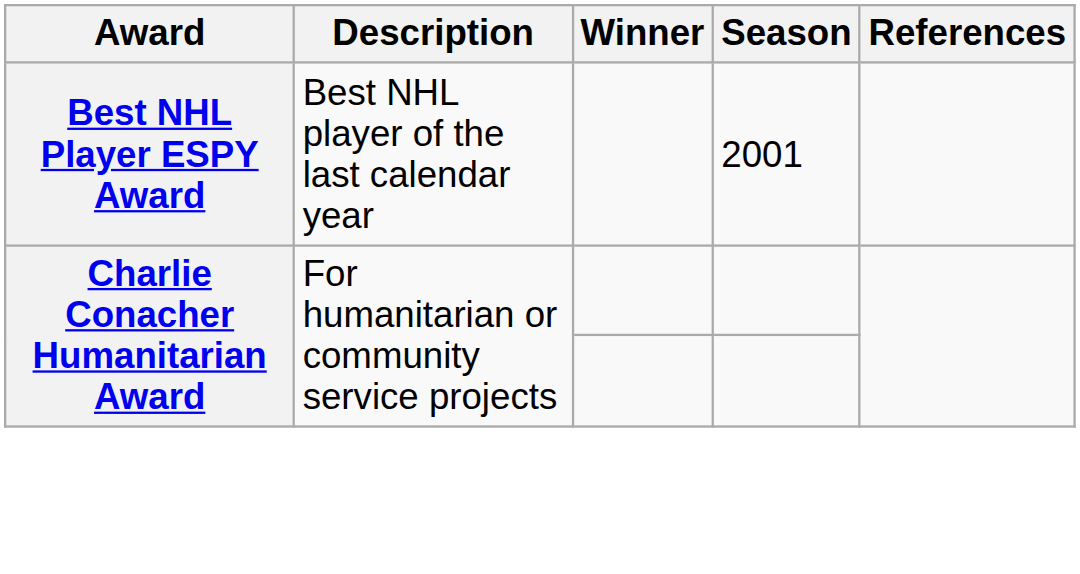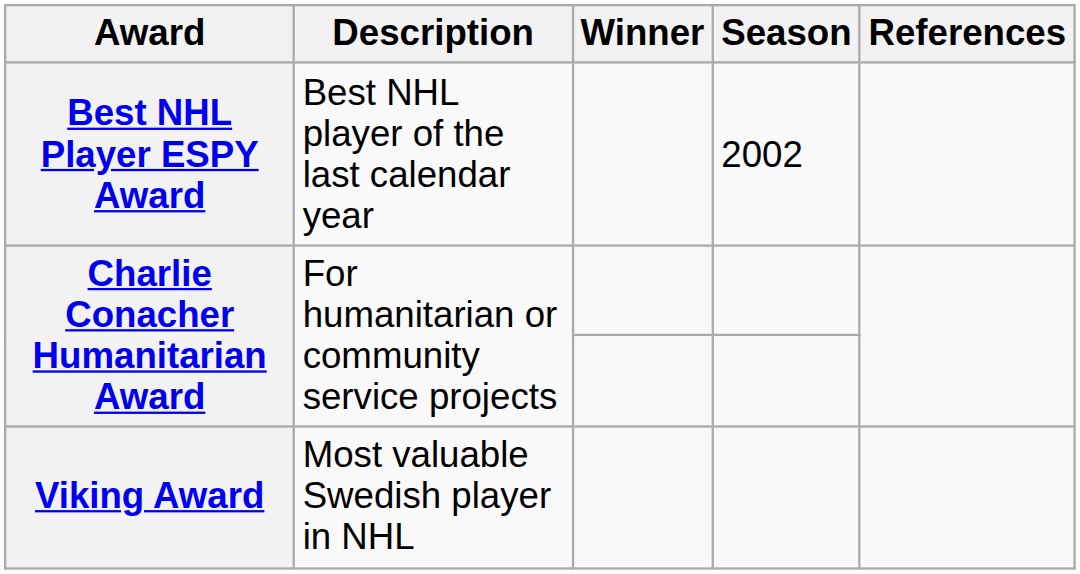Best NHL Player ESPY Award | Season: 2001 -> 2002
+ row: Viking Award | Most valuable Swedish player in NHL
